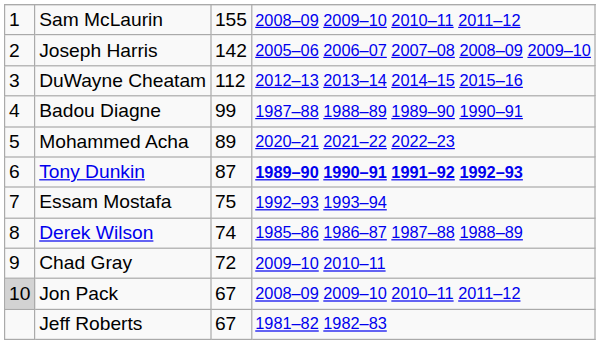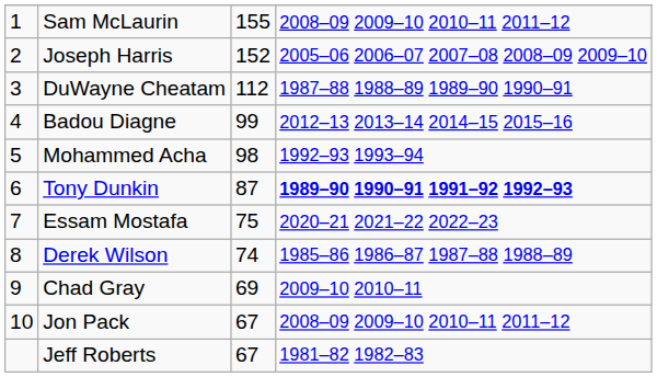Joseph Harris | column 3: 142 -> 152
DuWayne Cheatam | column 4: 2012–13 2013–14 2014–15 2015–16 -> 1987–88 1988–89 1989–90 1990–91
Badou Diagne | column 4: 1987–88 1988–89 1989–90 1990–91 -> 2012–13 2013–14 2014–15 2015–16
Mohammed Acha | column 3: 89 -> 98
Mohammed Acha | column 4: 2020–21 2021–22 2022–23 -> 1992–93 1993–94
Essam Mostafa | column 4: 1992–93 1993–94 -> 2020–21 2021–22 2022–23
Chad Gray | column 3: 72 -> 69
Jon Pack | column 1: lightgrey background -> no background
